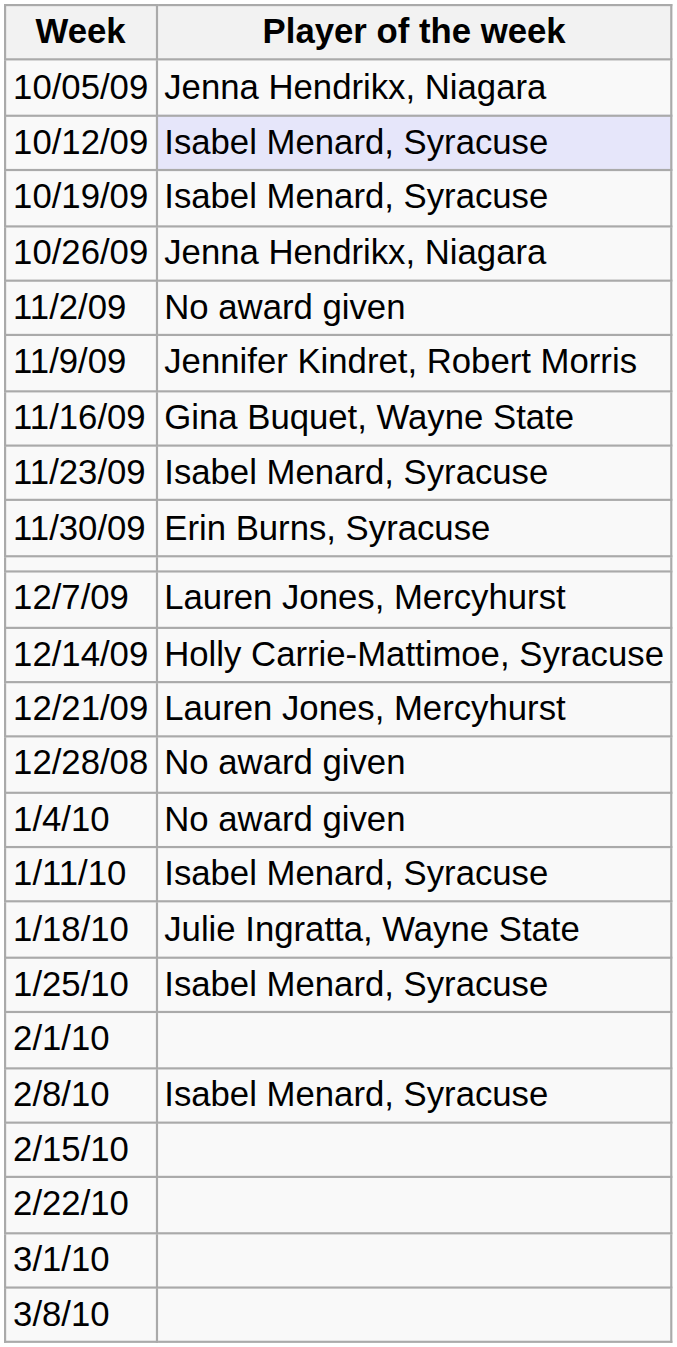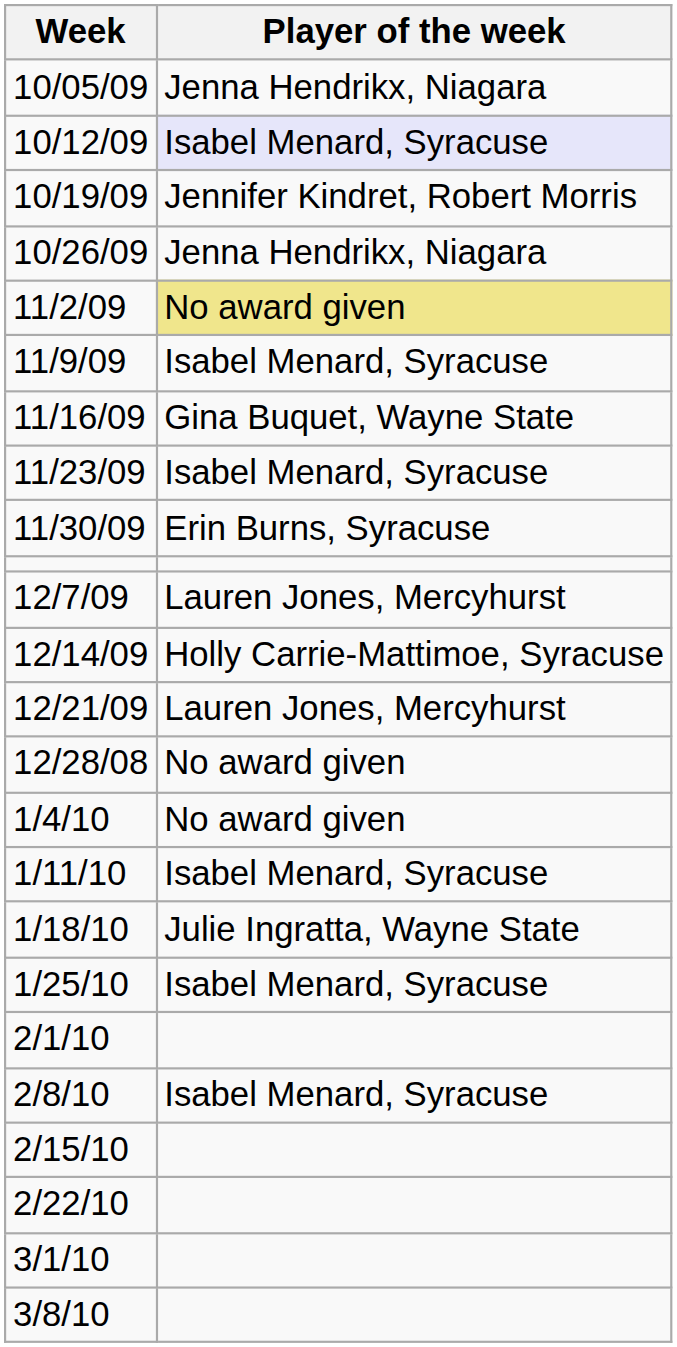10/19/09 | Player of the week: Isabel Menard, Syracuse -> Jennifer Kindret, Robert Morris
11/2/09 | Player of the week: no background -> khaki background
11/9/09 | Player of the week: Jennifer Kindret, Robert Morris -> Isabel Menard, Syracuse
